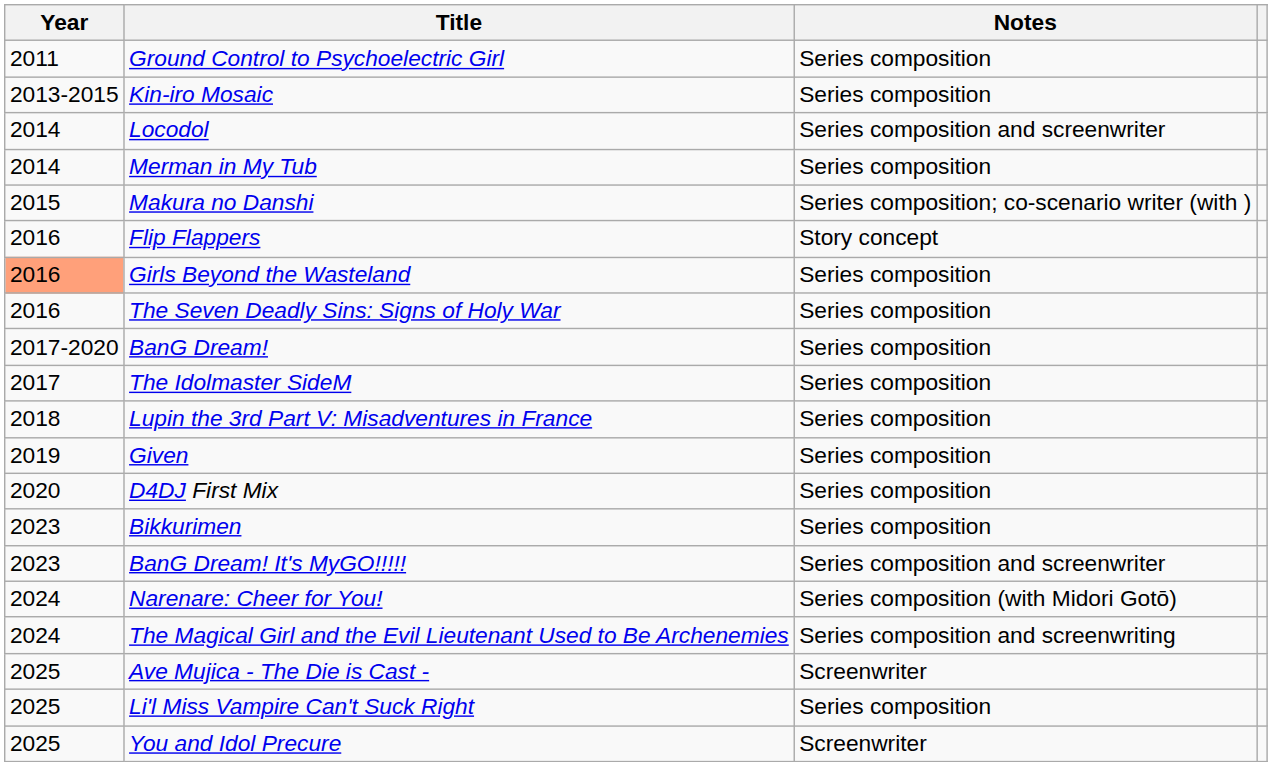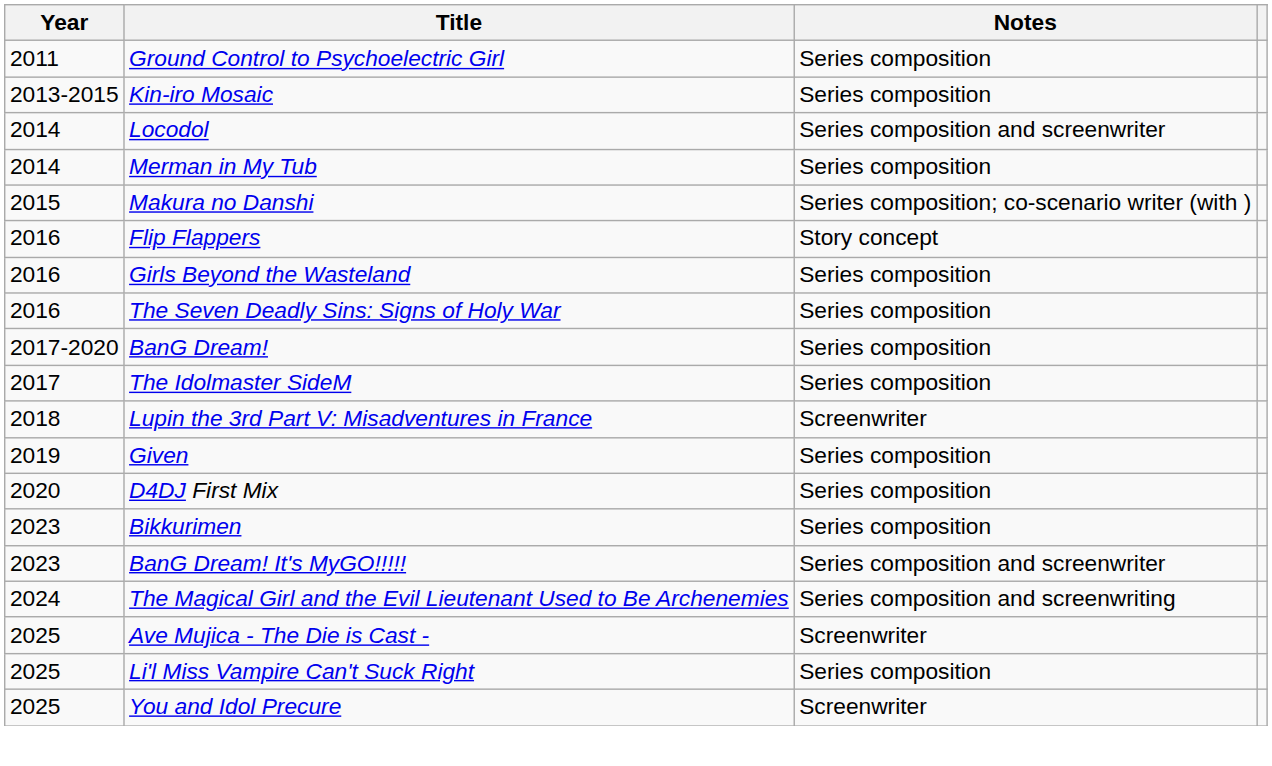Girls Beyond the Wasteland | Year: lightsalmon background -> no background
Lupin the 3rd Part V: Misadventures in France | Notes: Series composition -> Screenwriter
- row: 2024 | Narenare: Cheer for You! | Series composition (with Midori Gotō)
